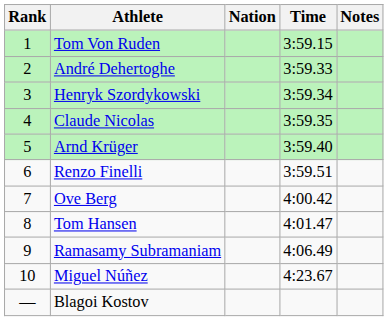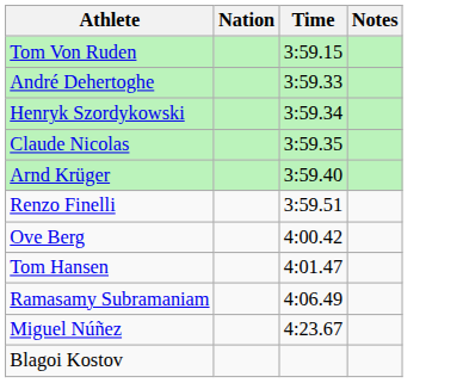- column: Rank | 1 | 2 | 3 | 4 | 5 | 6 | 7 | 8 | 9 | 10 | —
